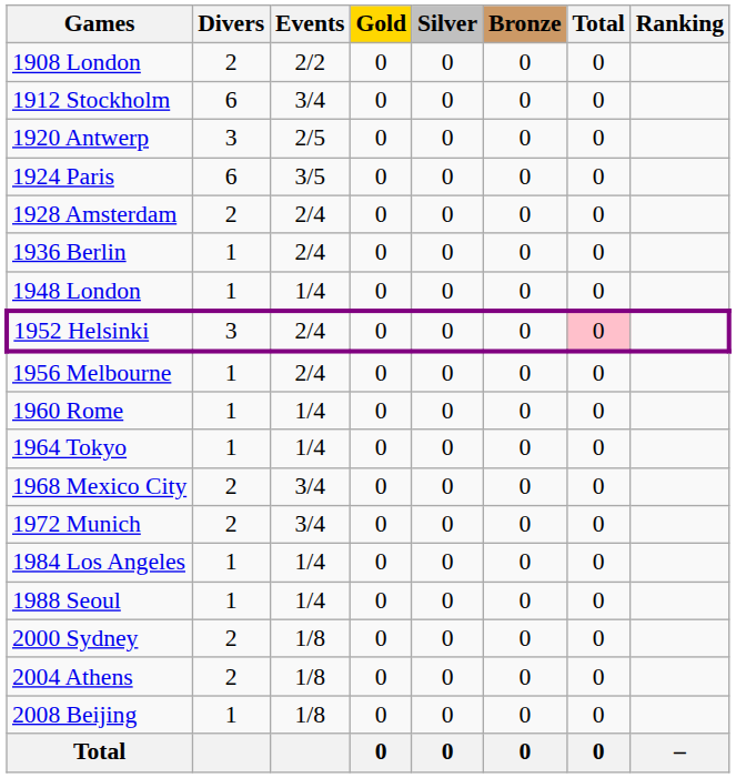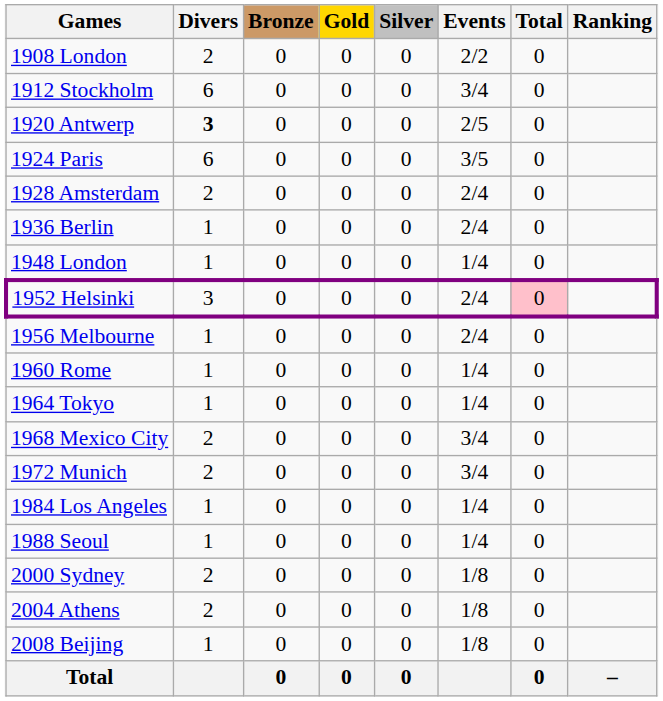columns swapped: Events <-> Bronze
1920 Antwerp | Divers: normal -> bold
